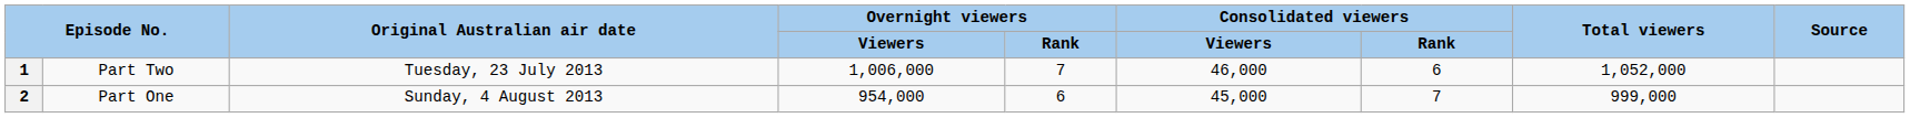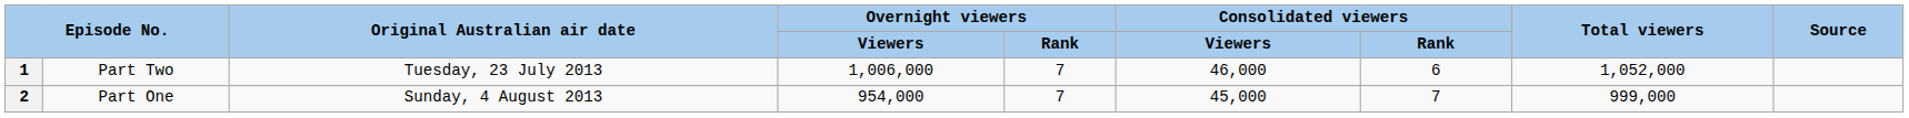2 | Overnight viewers / Rank: 6 -> 7
